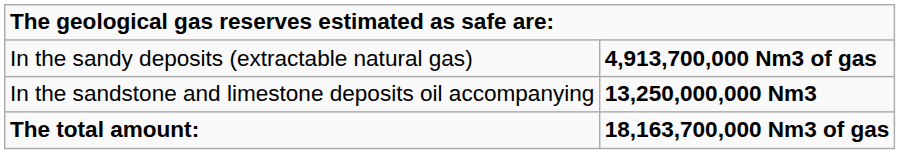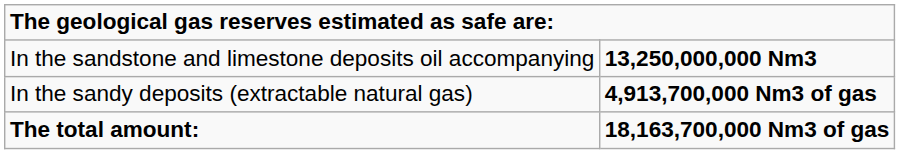rows swapped: In the sandy deposits (extractable natural gas) <-> In the sandstone and limestone deposits oil accompanying
